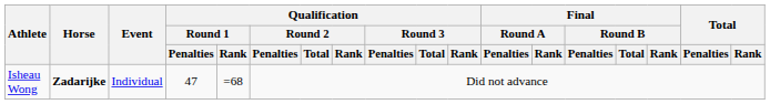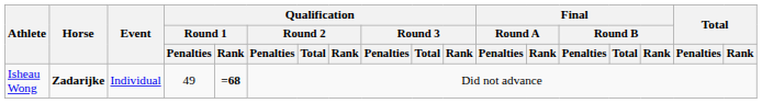Isheau Wong | Qualification / Round 1 / Penalties: 47 -> 49
Isheau Wong | Qualification / Round 1 / Rank: normal -> bold
